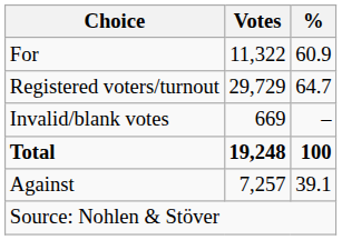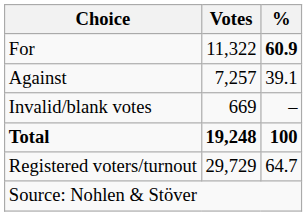For | %: normal -> bold
rows swapped: Against <-> Registered voters/turnout
